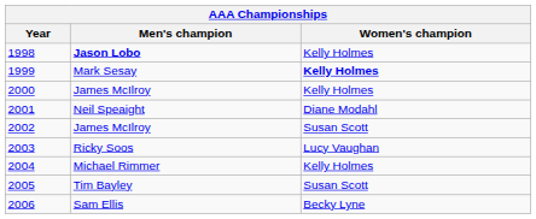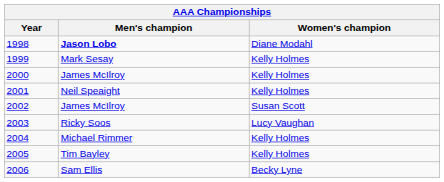1998 | Women's champion: Kelly Holmes -> Diane Modahl
1999 | Women's champion: bold -> normal
2001 | Women's champion: Diane Modahl -> Kelly Holmes
2005 | Women's champion: Susan Scott -> Kelly Holmes
